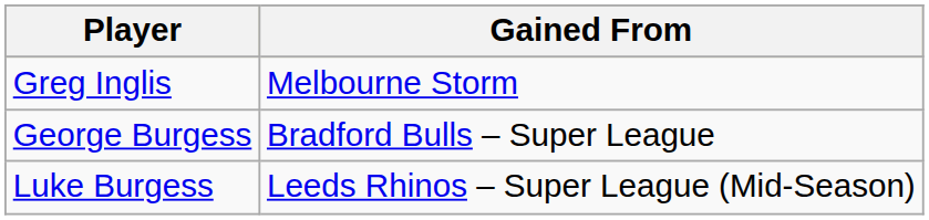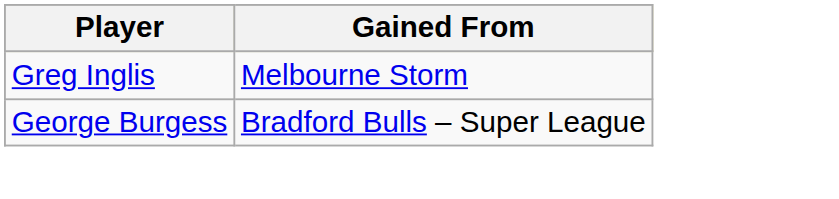- row: Luke Burgess | Leeds Rhinos – Super League (Mid-Season)
